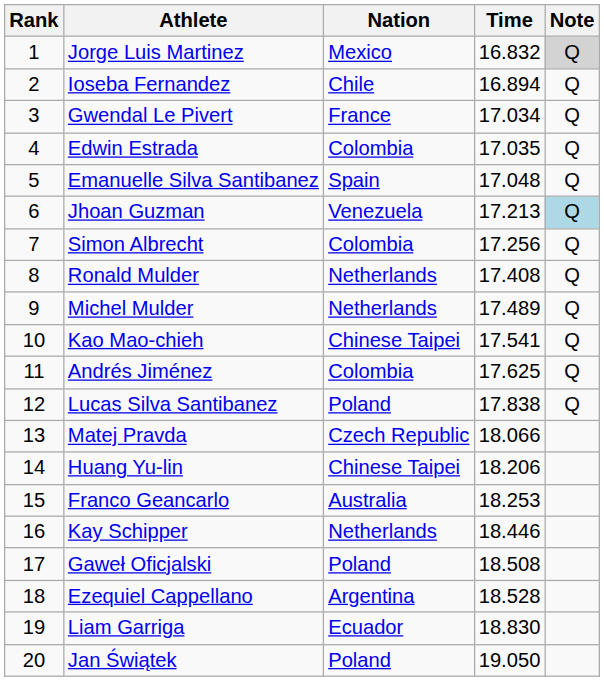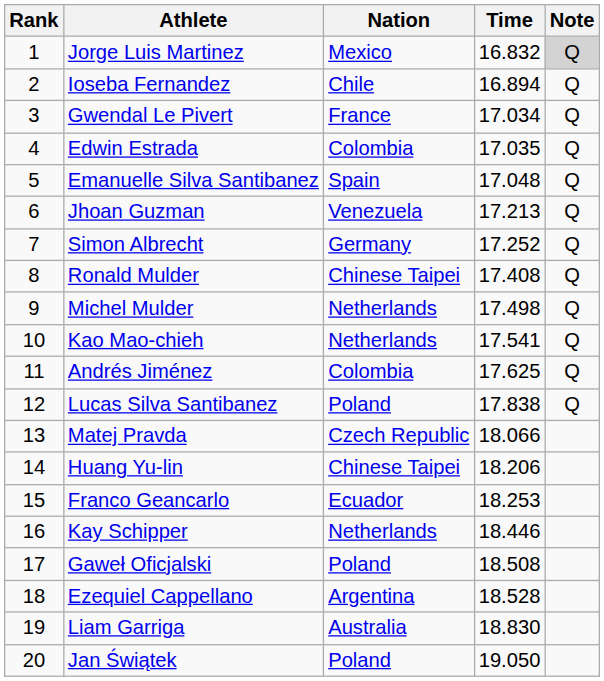Jhoan Guzman | Note: lightblue background -> no background
Simon Albrecht | Nation: Colombia -> Germany
Simon Albrecht | Time: 17.256 -> 17.252
Ronald Mulder | Nation: Netherlands -> Chinese Taipei
Michel Mulder | Time: 17.489 -> 17.498
Kao Mao-chieh | Nation: Chinese Taipei -> Netherlands
Franco Geancarlo | Nation: Australia -> Ecuador
Liam Garriga | Nation: Ecuador -> Australia
